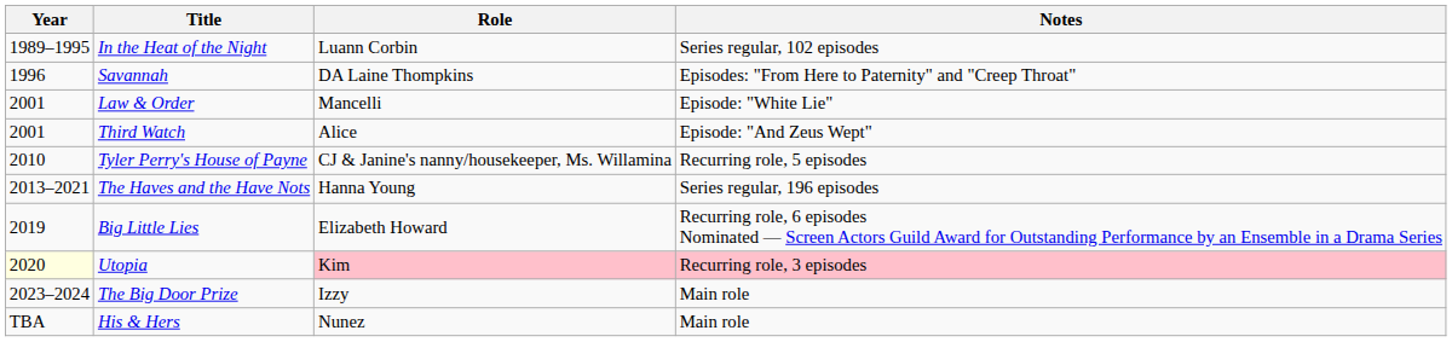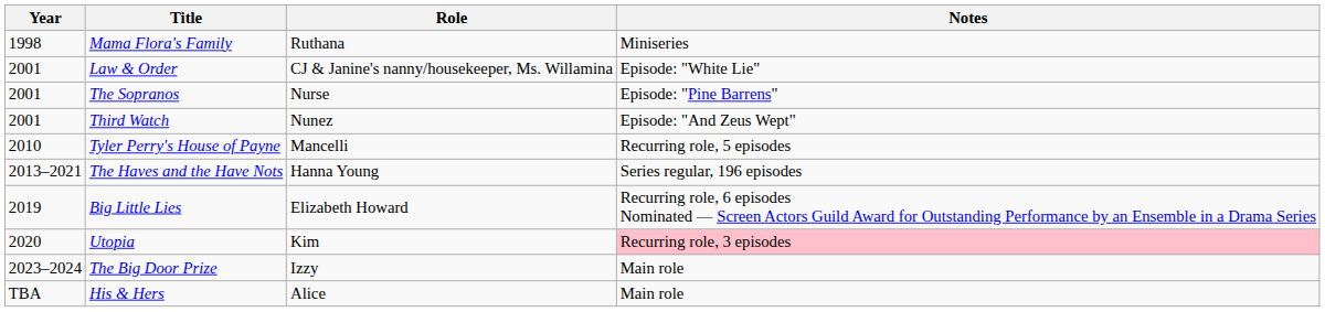- row: 1989–1995 | In the Heat of the Night | Luann Corbin | Series regular, 102 episodes
- row: 1996 | Savannah | DA Laine Thompkins | Episodes: "From Here to Paternity" and "Creep Throat"
+ row: 1998 | Mama Flora's Family | Ruthana | Miniseries
Law & Order | Role: Mancelli -> CJ & Janine's nanny/housekeeper, Ms. Willamina
+ row: 2001 | The Sopranos | Nurse | Episode: "Pine Barrens"
Third Watch | Role: Alice -> Nunez
Tyler Perry's House of Payne | Role: CJ & Janine's nanny/housekeeper, Ms. Willamina -> Mancelli
Utopia | Year: lightyellow background -> no background
Utopia | Role: pink background -> no background
His & Hers | Role: Nunez -> Alice
